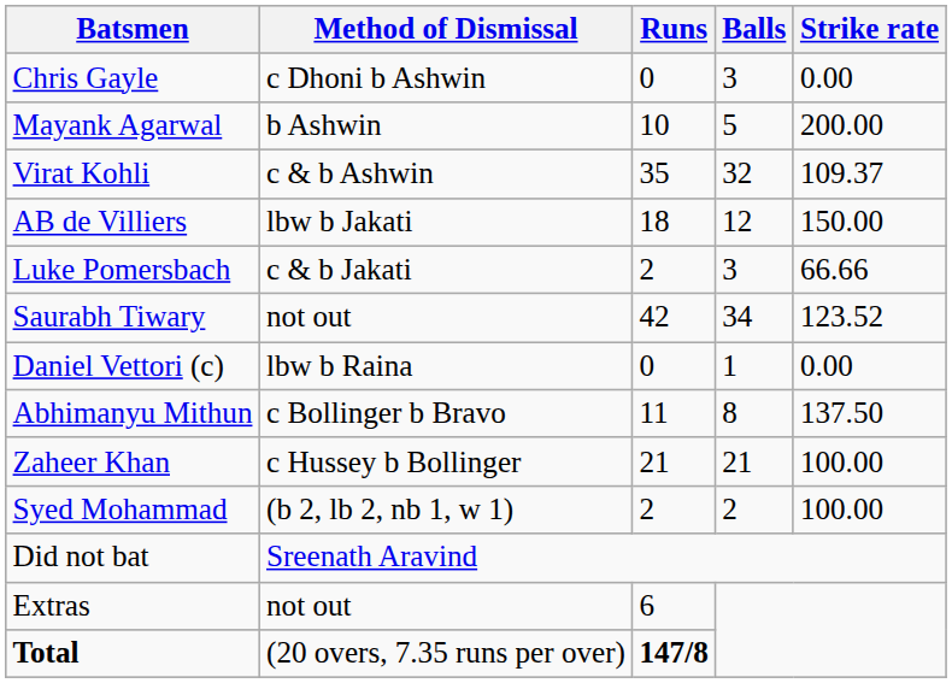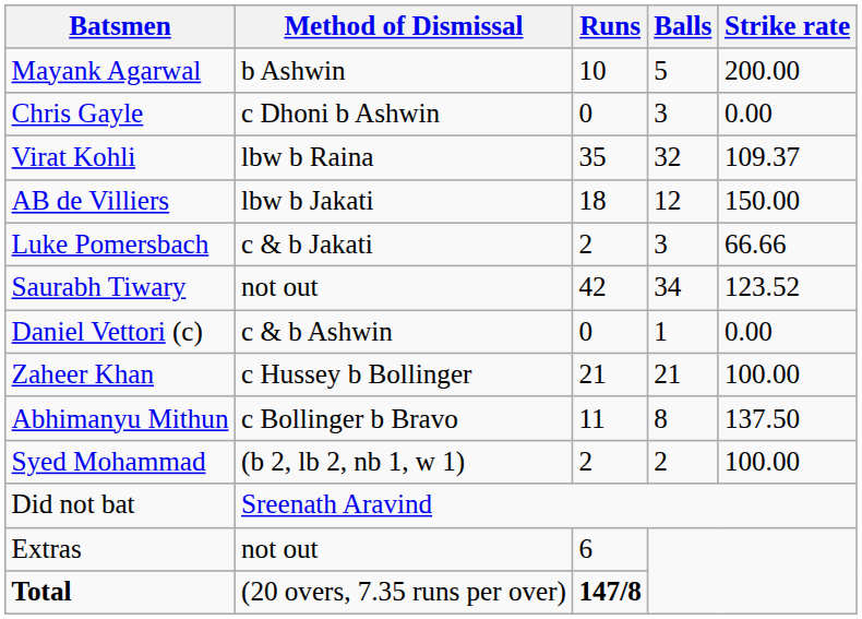rows swapped: Mayank Agarwal <-> Chris Gayle
Virat Kohli | Method of Dismissal: c & b Ashwin -> lbw b Raina
Daniel Vettori (c) | Method of Dismissal: lbw b Raina -> c & b Ashwin
rows swapped: Abhimanyu Mithun <-> Zaheer Khan
